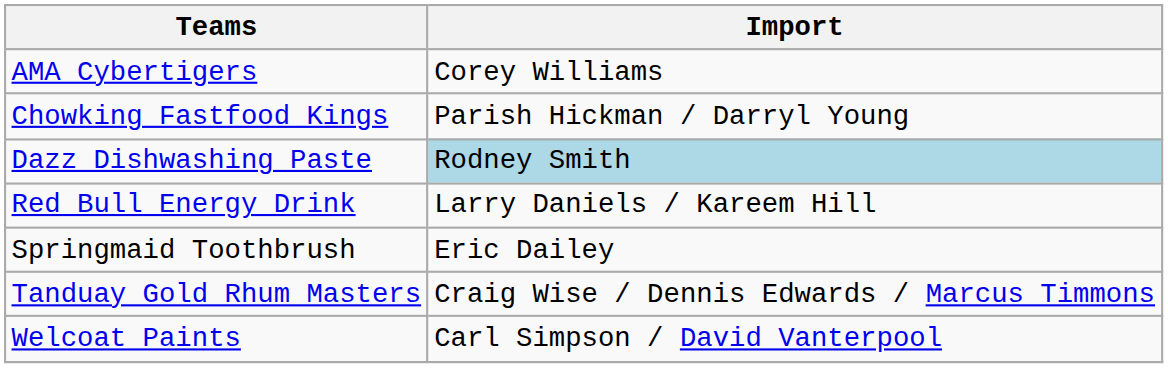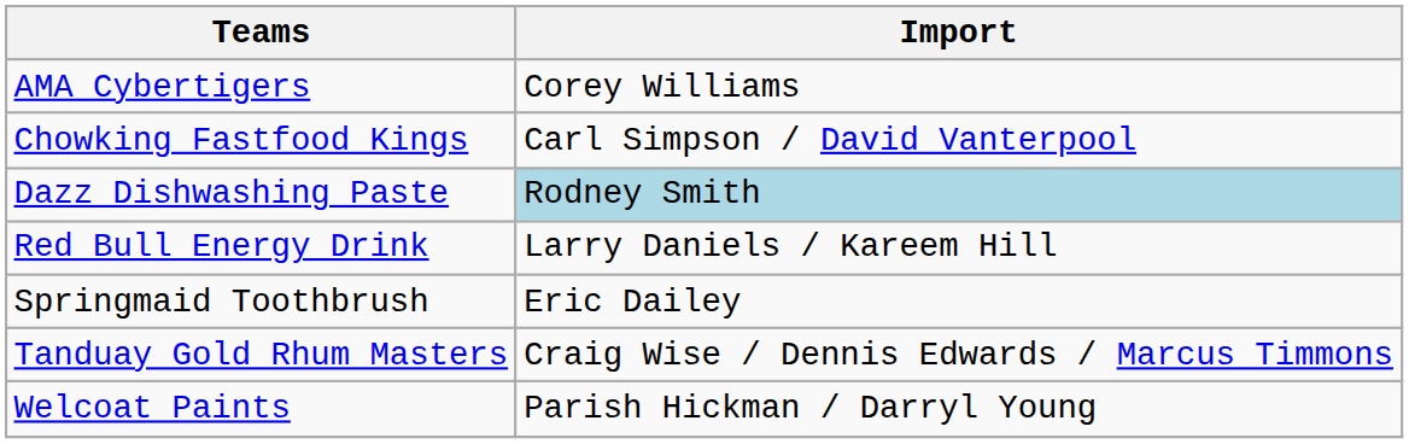Chowking Fastfood Kings | Import: Parish Hickman / Darryl Young -> Carl Simpson / David Vanterpool
Welcoat Paints | Import: Carl Simpson / David Vanterpool -> Parish Hickman / Darryl Young
